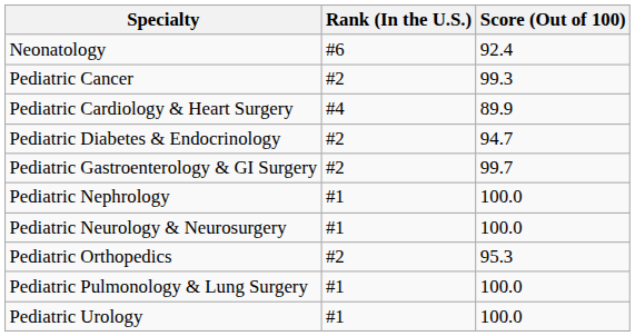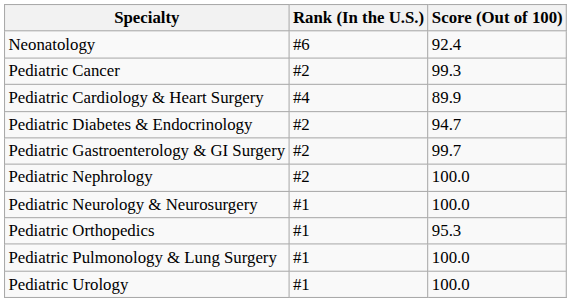Pediatric Nephrology | Rank (In the U.S.): #1 -> #2
Pediatric Orthopedics | Rank (In the U.S.): #2 -> #1
